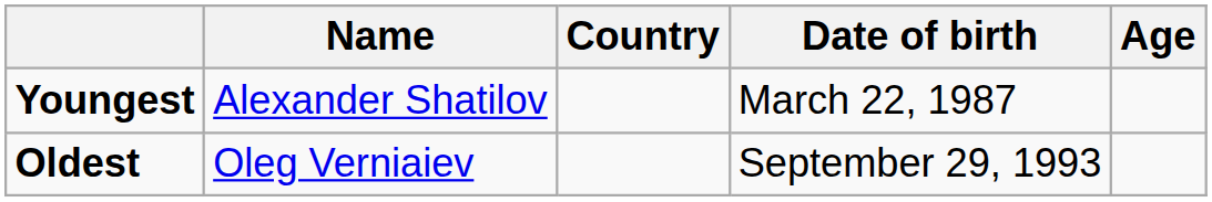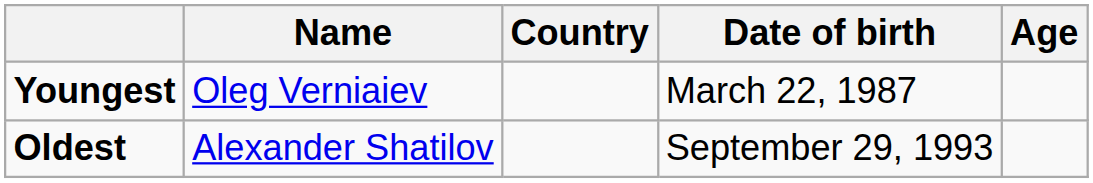Youngest | Name: Alexander Shatilov -> Oleg Verniaiev
Oldest | Name: Oleg Verniaiev -> Alexander Shatilov
